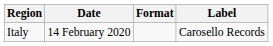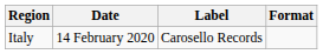columns swapped: Format <-> Label
